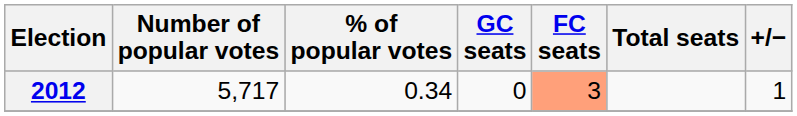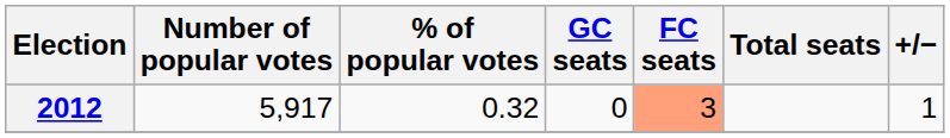2012 | Number of popular votes: 5,717 -> 5,917
2012 | % of popular votes: 0.34 -> 0.32
